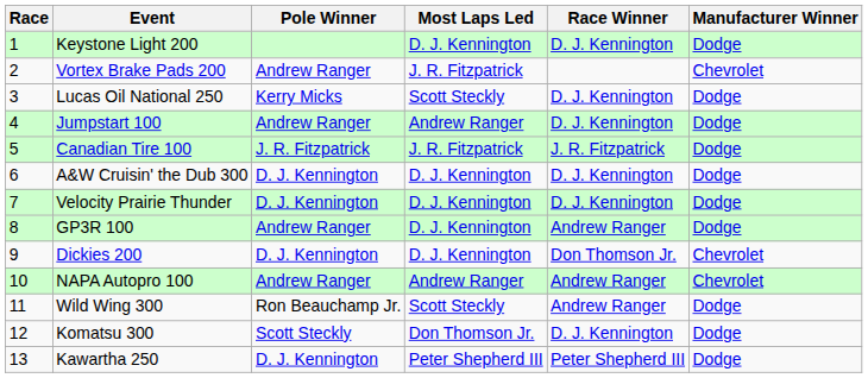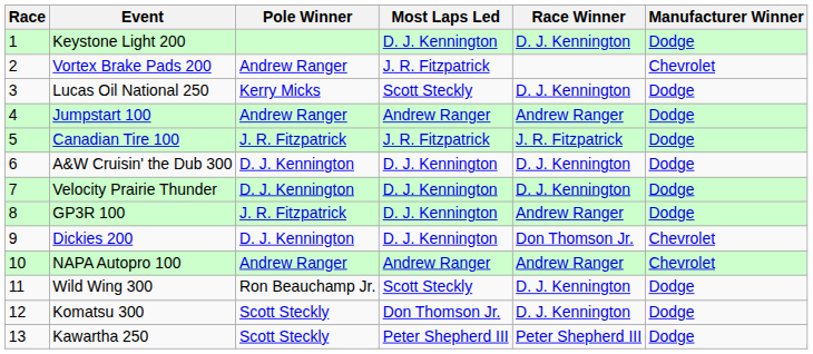Jumpstart 100 | Race Winner: D. J. Kennington -> Andrew Ranger
GP3R 100 | Pole Winner: Andrew Ranger -> J. R. Fitzpatrick
Wild Wing 300 | Race Winner: Andrew Ranger -> D. J. Kennington
Kawartha 250 | Pole Winner: D. J. Kennington -> Scott Steckly
